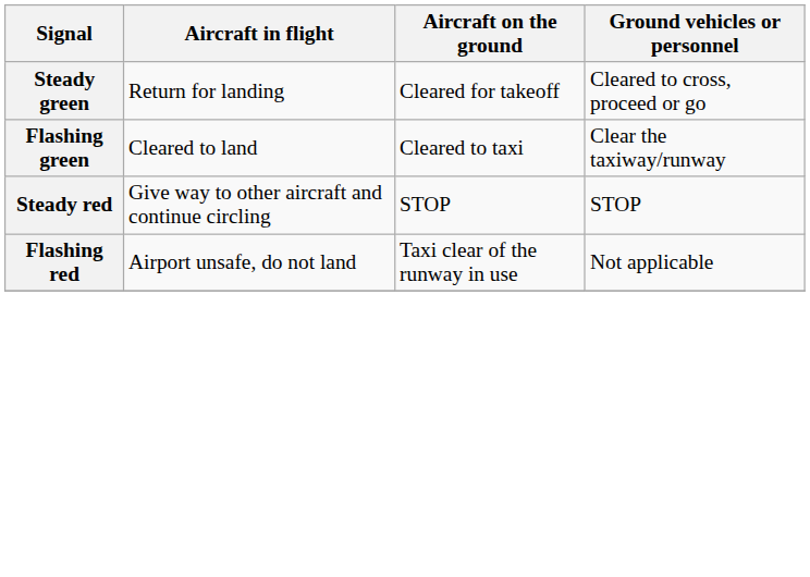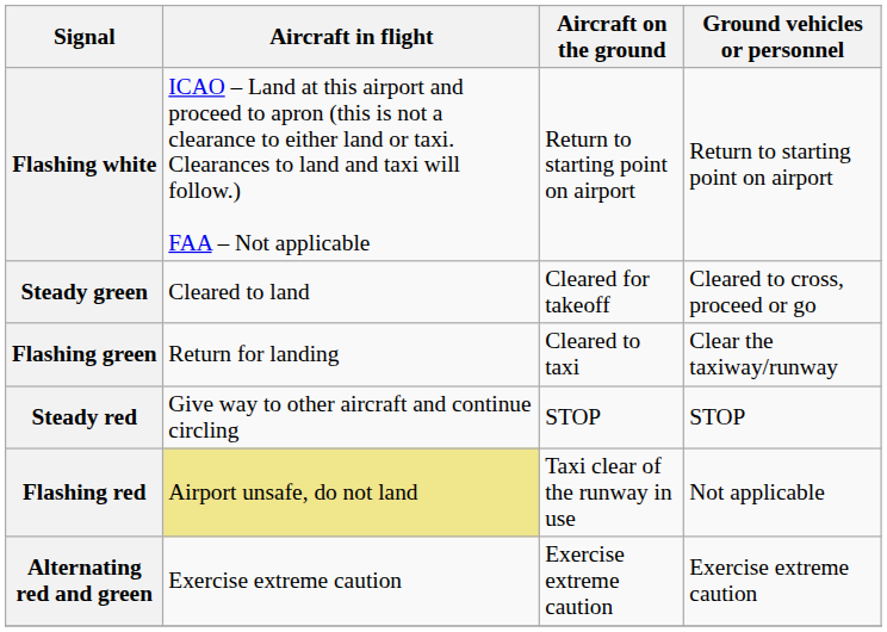+ row: Flashing white | ICAO – Land at this airport and proceed to apron (this is not a clearance to either land or taxi. Clearances to land and taxi will follow.) FAA – Not applicable | Return to starting point on airport | Return to starting point on airport
Steady green | Aircraft in flight: Return for landing -> Cleared to land
Flashing green | Aircraft in flight: Cleared to land -> Return for landing
Flashing red | Aircraft in flight: no background -> khaki background
+ row: Alternating red and green | Exercise extreme caution | Exercise extreme caution | Exercise extreme caution
